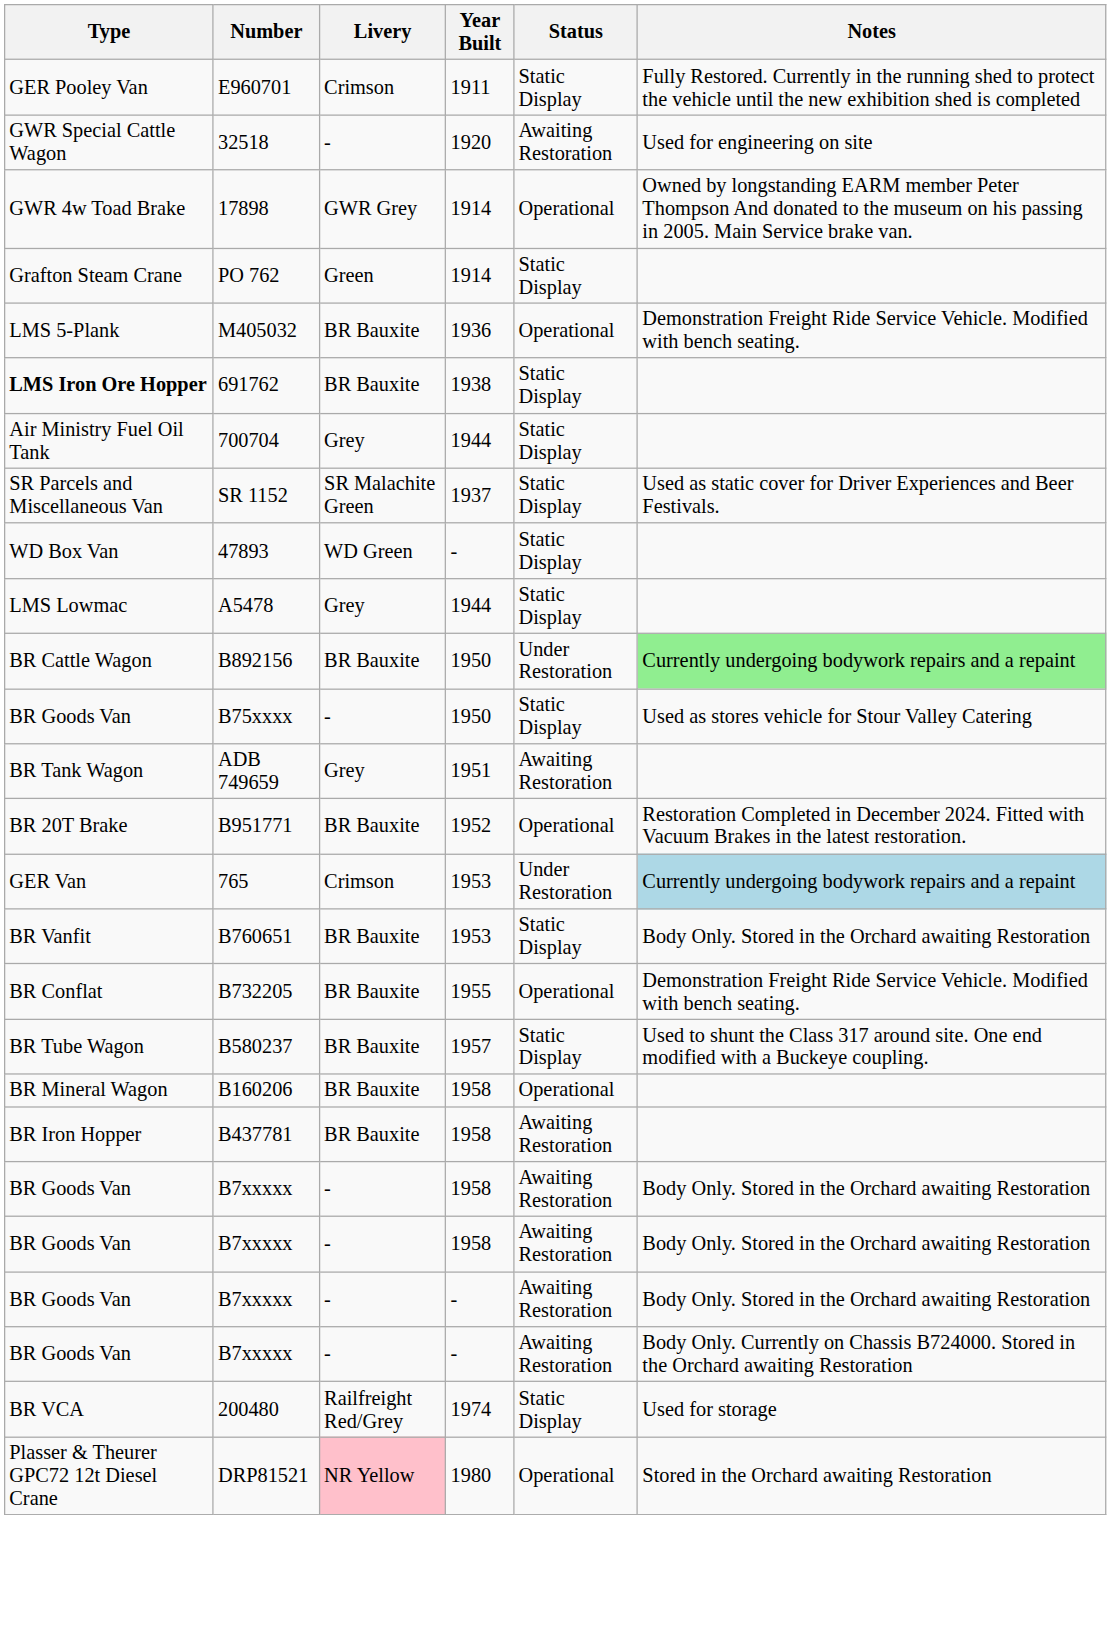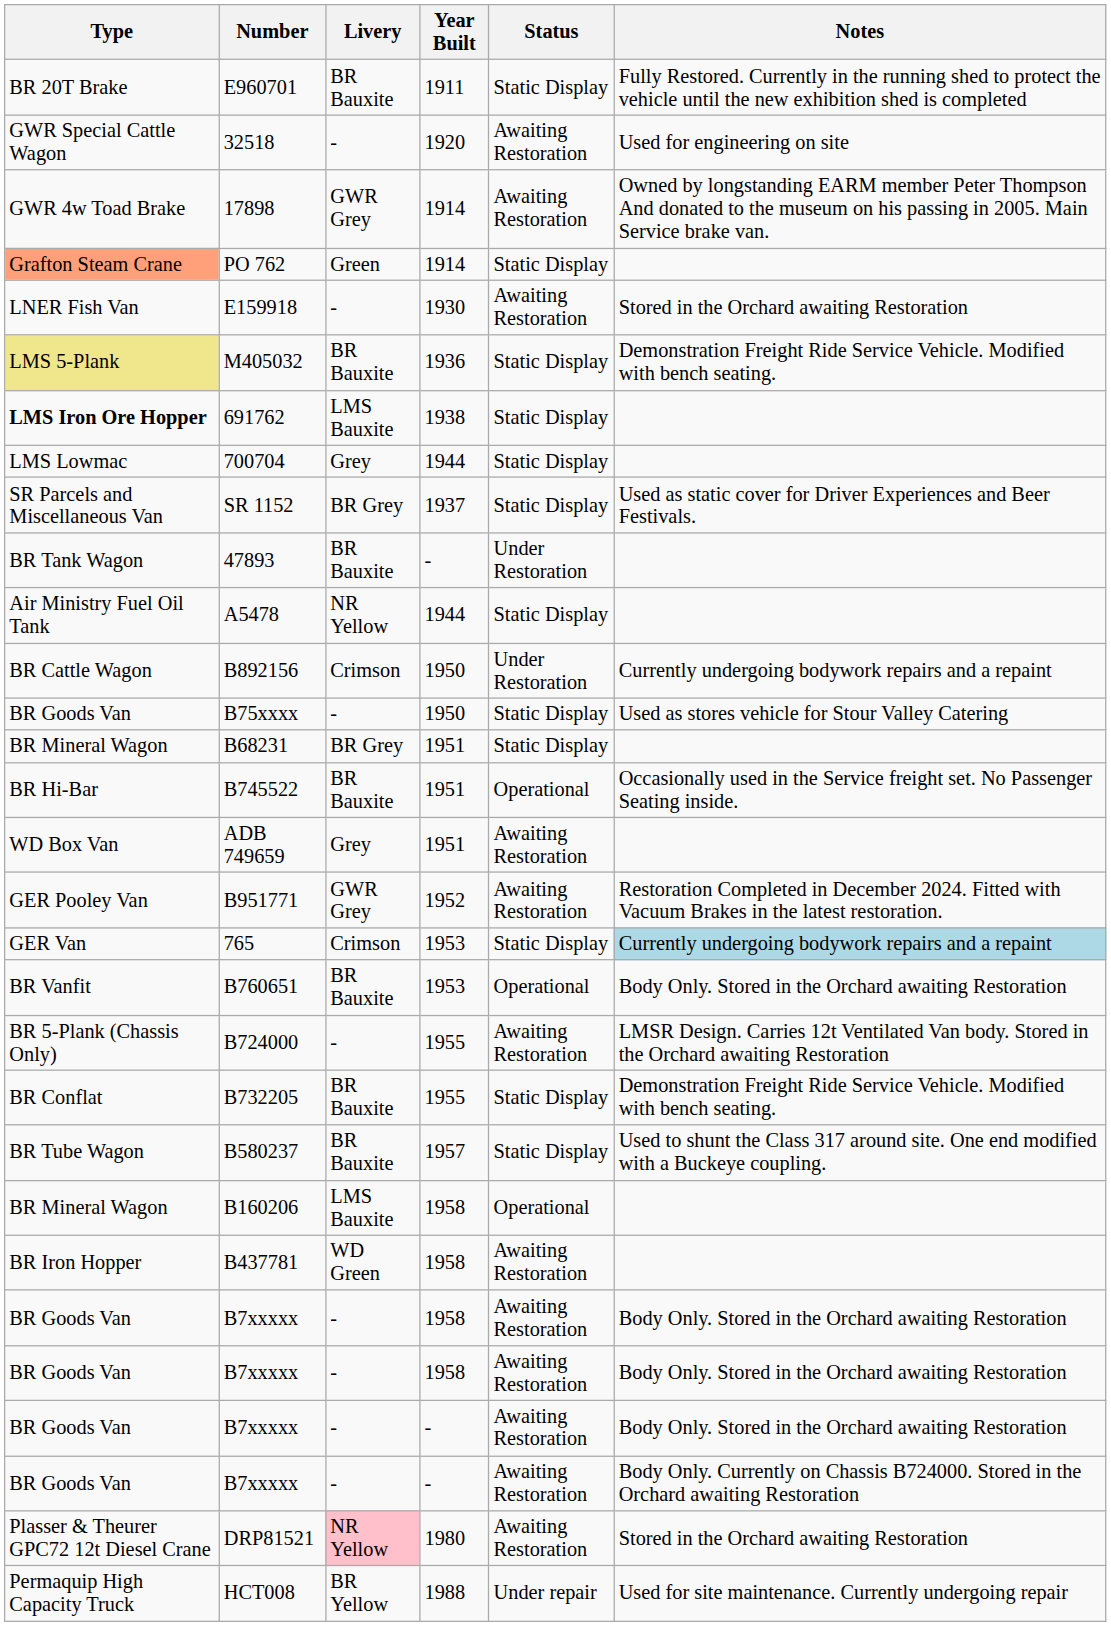E960701 | Type: GER Pooley Van -> BR 20T Brake
E960701 | Livery: Crimson -> BR Bauxite
17898 | Status: Operational -> Awaiting Restoration
PO 762 | Type: no background -> lightsalmon background
+ row: LNER Fish Van | E159918 | - | 1930 | Awaiting Restoration | Stored in the Orchard awaiting Restoration
M405032 | Type: no background -> khaki background
M405032 | Status: Operational -> Static Display
691762 | Livery: BR Bauxite -> LMS Bauxite
700704 | Type: Air Ministry Fuel Oil Tank -> LMS Lowmac
SR 1152 | Livery: SR Malachite Green -> BR Grey
47893 | Type: WD Box Van -> BR Tank Wagon
47893 | Livery: WD Green -> BR Bauxite
47893 | Status: Static Display -> Under Restoration
A5478 | Type: LMS Lowmac -> Air Ministry Fuel Oil Tank
A5478 | Livery: Grey -> NR Yellow
B892156 | Livery: BR Bauxite -> Crimson
B892156 | Notes: lightgreen background -> no background
+ row: BR Mineral Wagon | B68231 | BR Grey | 1951 | Static Display
+ row: BR Hi-Bar | B745522 | BR Bauxite | 1951 | Operational | Occasionally used in the Service freight set. No Passenger Seating inside.
ADB 749659 | Type: BR Tank Wagon -> WD Box Van
B951771 | Type: BR 20T Brake -> GER Pooley Van
B951771 | Livery: BR Bauxite -> GWR Grey
B951771 | Status: Operational -> Awaiting Restoration
765 | Status: Under Restoration -> Static Display
B760651 | Status: Static Display -> Operational
+ row: BR 5-Plank (Chassis Only) | B724000 | - | 1955 | Awaiting Restoration | LMSR Design. Carries 12t Ventilated Van body. Stored in the Orchard awaiting Restoration
B732205 | Status: Operational -> Static Display
B160206 | Livery: BR Bauxite -> LMS Bauxite
B437781 | Livery: BR Bauxite -> WD Green
- row: BR VCA | 200480 | Railfreight Red/Grey | 1974 | Static Display | Used for storage
DRP81521 | Status: Operational -> Awaiting Restoration
+ row: Permaquip High Capacity Truck | HCT008 | BR Yellow | 1988 | Under repair | Used for site maintenance. Currently undergoing repair
